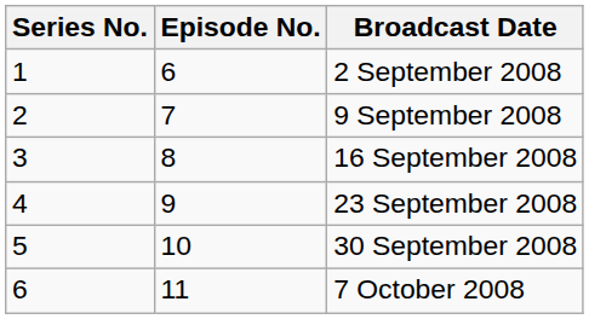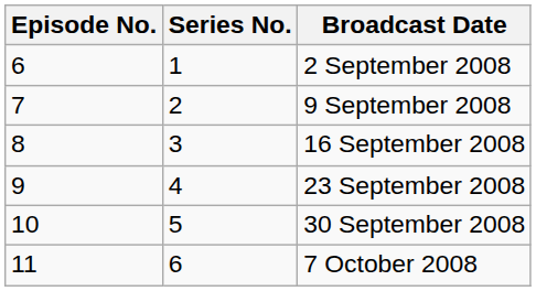columns swapped: Episode No. <-> Series No.
